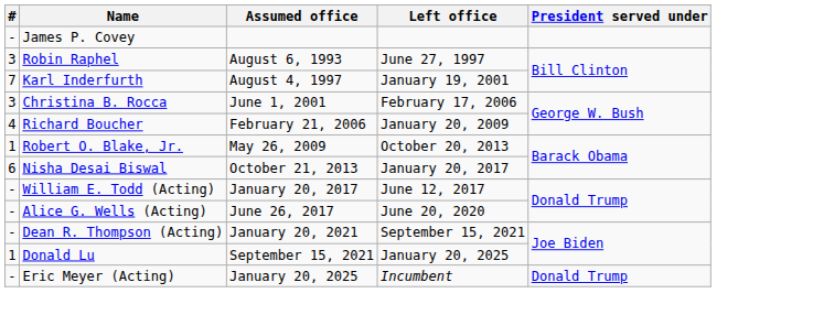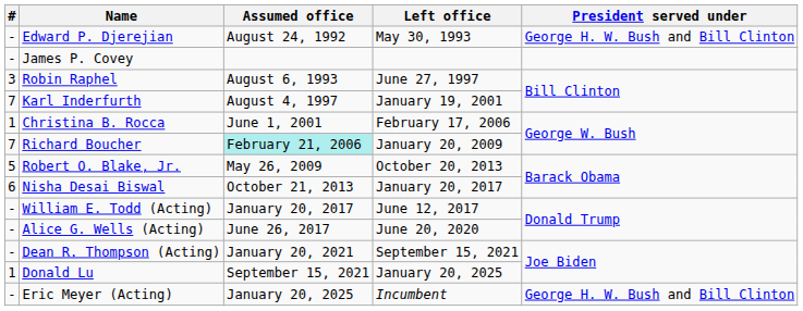+ row: - | Edward P. Djerejian | August 24, 1992 | May 30, 1993 | George H. W. Bush and Bill Clinton
Christina B. Rocca | #: 3 -> 1
Richard Boucher | #: 4 -> 7
Richard Boucher | Assumed office: no background -> paleturquoise background
Robert O. Blake, Jr. | #: 1 -> 5
Eric Meyer (Acting) | President served under: Donald Trump -> George H. W. Bush and Bill Clinton
